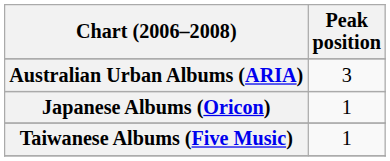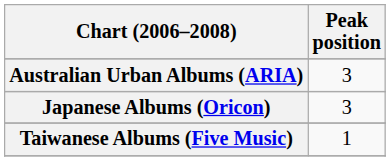Japanese Albums (Oricon) | Peak position: 1 -> 3
